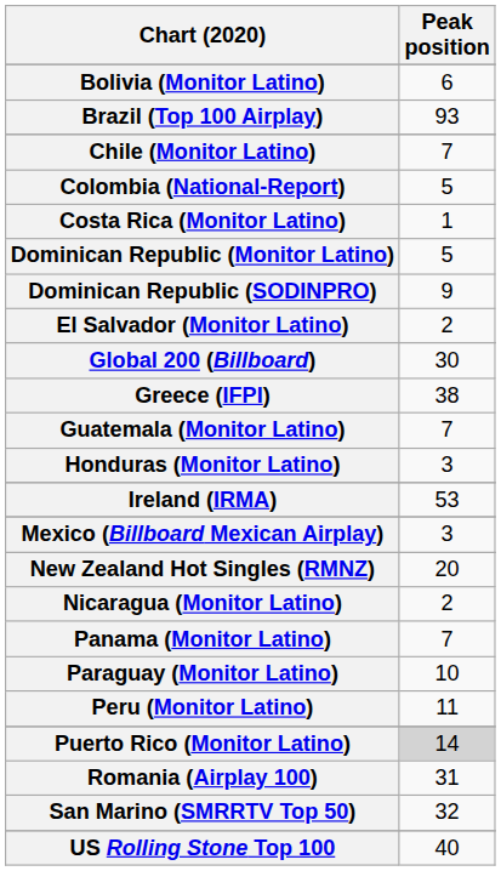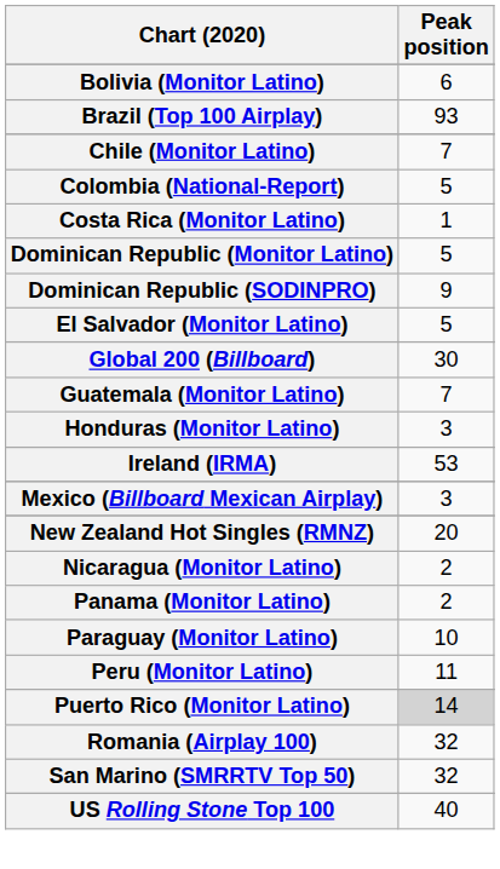El Salvador (Monitor Latino) | Peak position: 2 -> 5
- row: Greece (IFPI) | 38
Panama (Monitor Latino) | Peak position: 7 -> 2
Romania (Airplay 100) | Peak position: 31 -> 32
